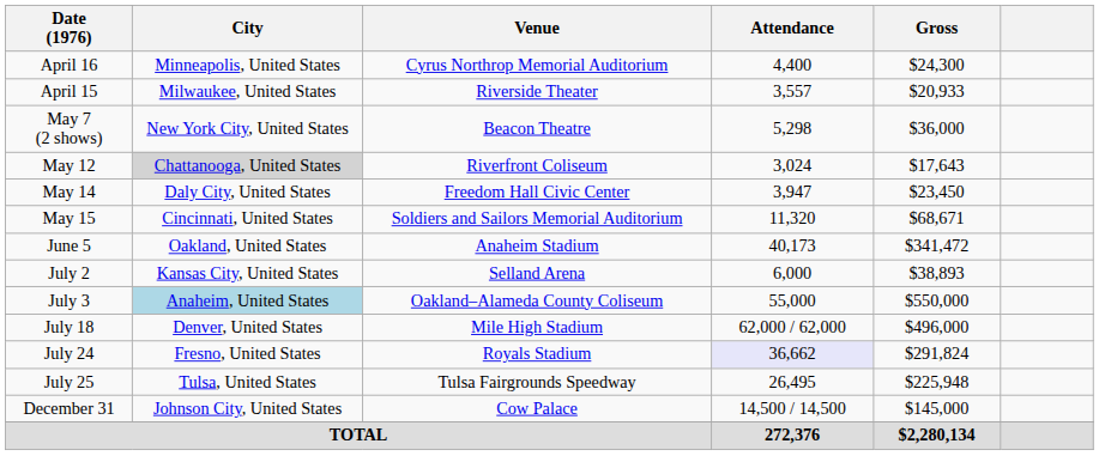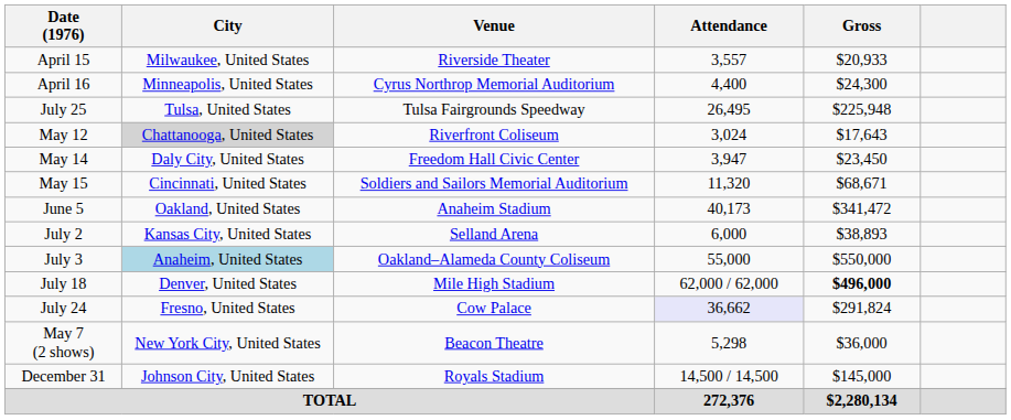rows swapped: April 15 <-> April 16
rows swapped: May 7 (2 shows) <-> July 25
July 18 | Gross: normal -> bold
July 24 | Venue: Royals Stadium -> Cow Palace
December 31 | Venue: Cow Palace -> Royals Stadium
